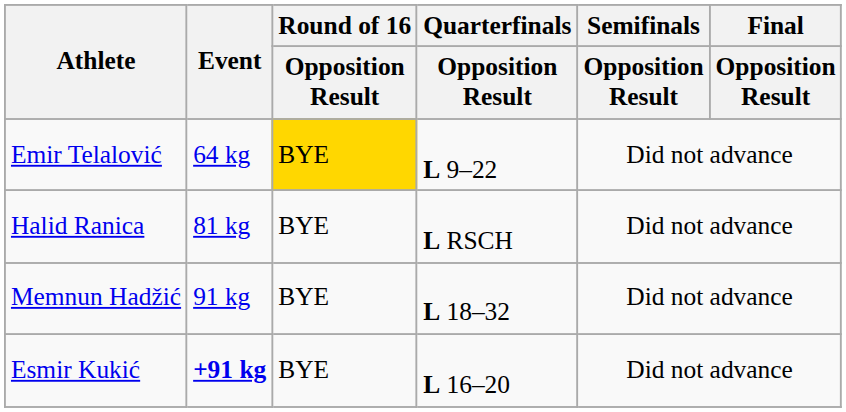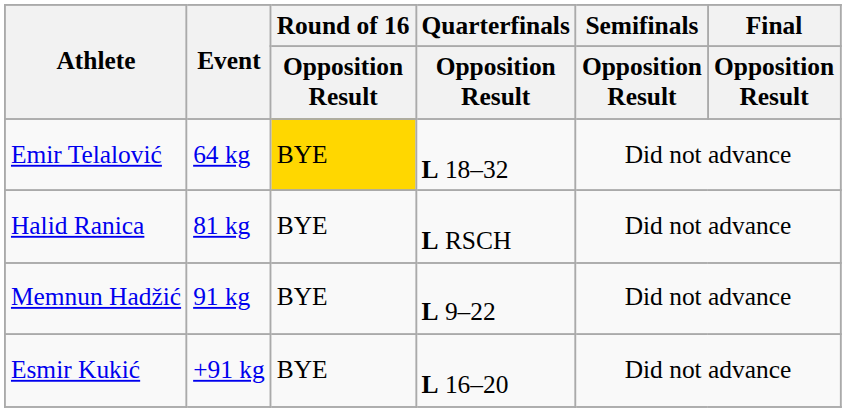Emir Telalović | Quarterfinals / Opposition Result: L 9–22 -> L 18–32
Memnun Hadžić | Quarterfinals / Opposition Result: L 18–32 -> L 9–22
Esmir Kukić | Event: bold -> normal
